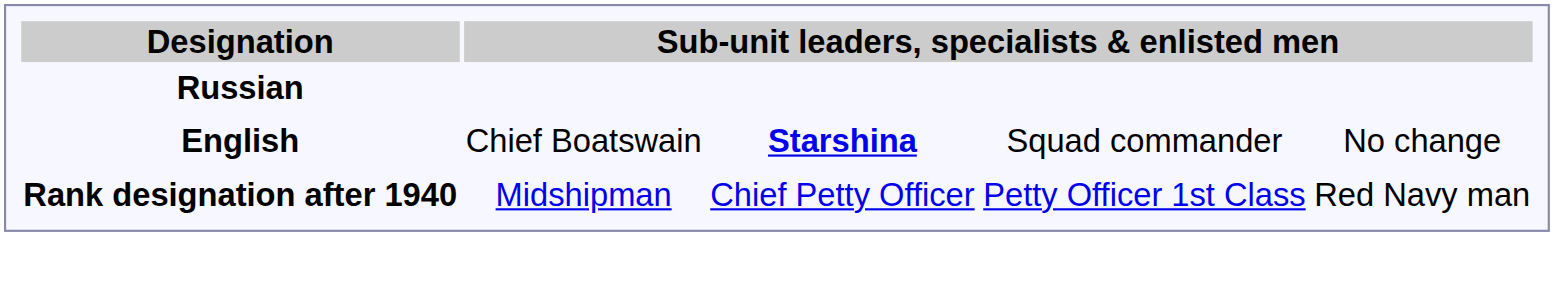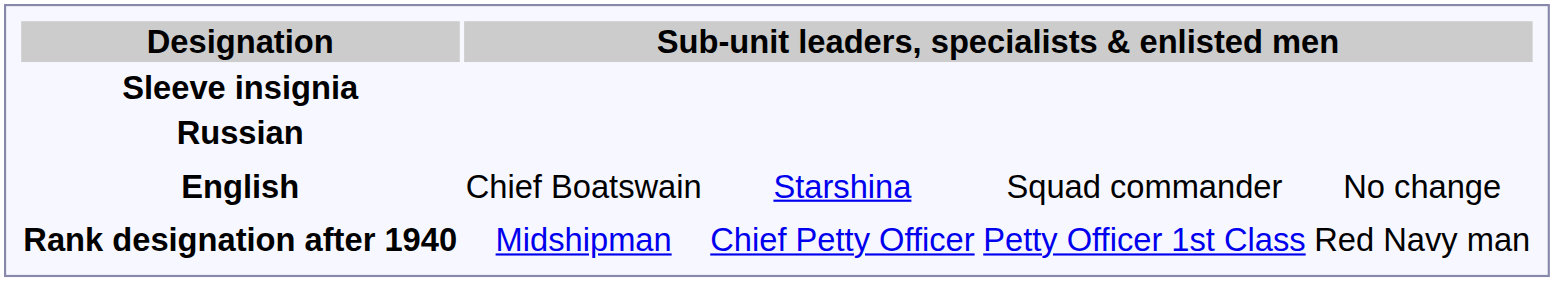+ row: Sleeve insignia
English | column 3: bold -> normal
